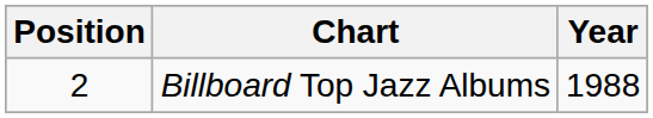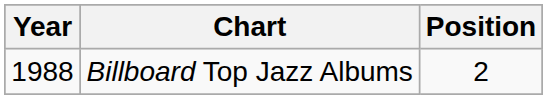columns swapped: Year <-> Position
